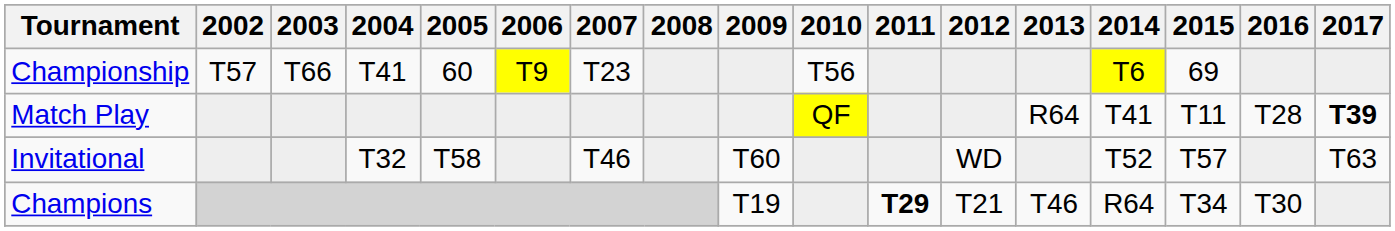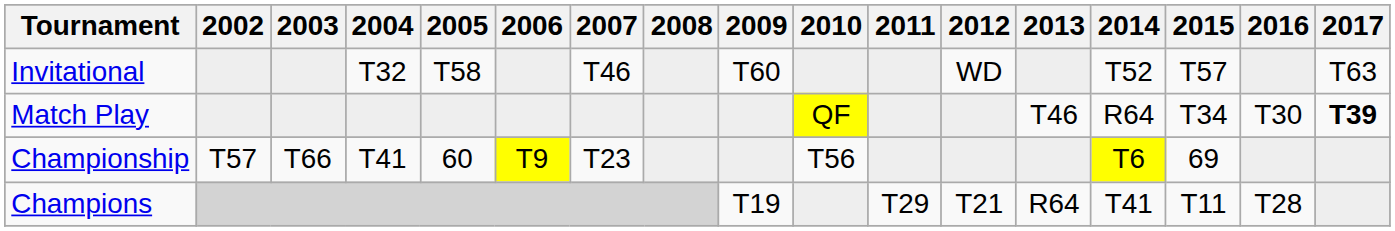rows swapped: Championship <-> Invitational
Match Play | 2013: R64 -> T46
Match Play | 2014: T41 -> R64
Match Play | 2015: T11 -> T34
Match Play | 2016: T28 -> T30
Champions | 2011: bold -> normal
Champions | 2013: T46 -> R64
Champions | 2014: R64 -> T41
Champions | 2015: T34 -> T11
Champions | 2016: T30 -> T28
